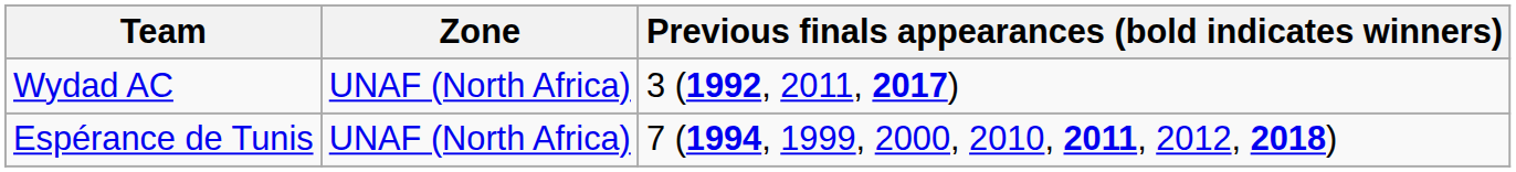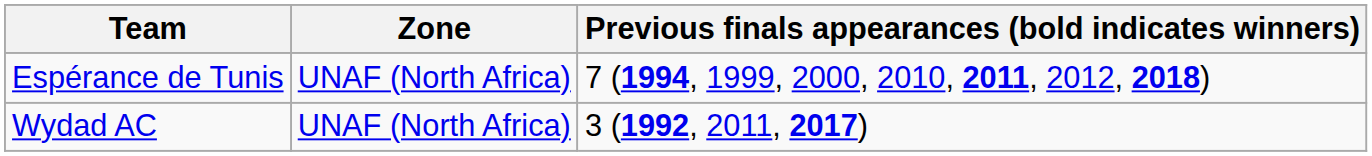rows swapped: Wydad AC <-> Espérance de Tunis
